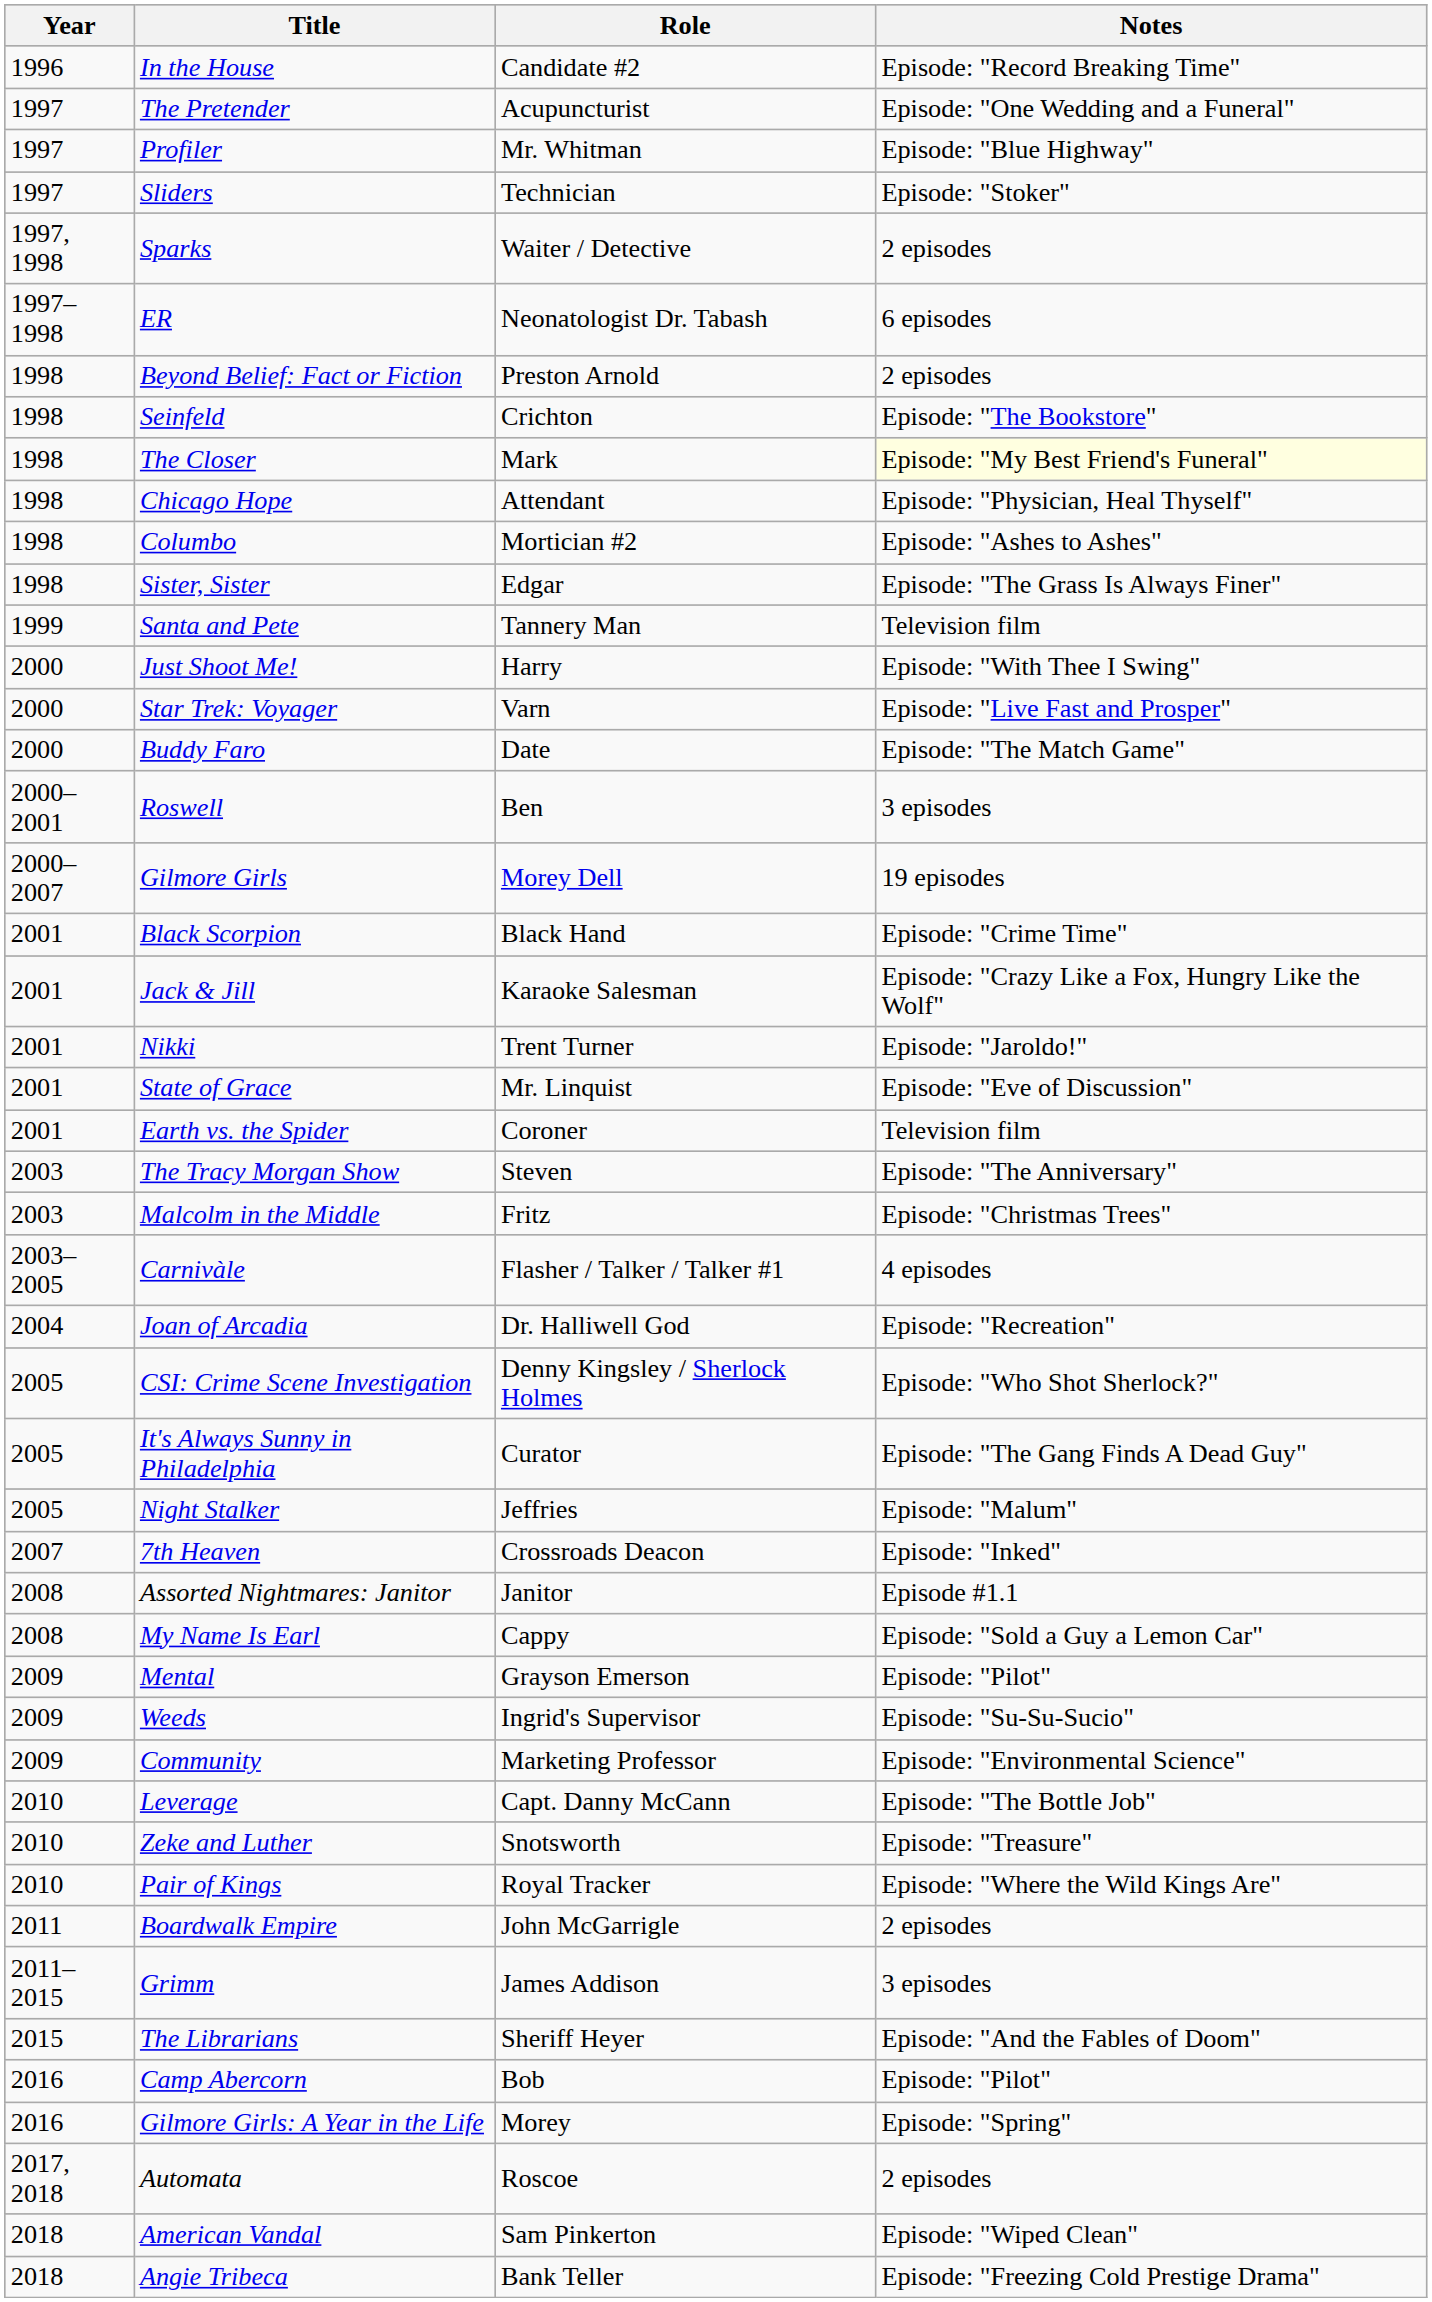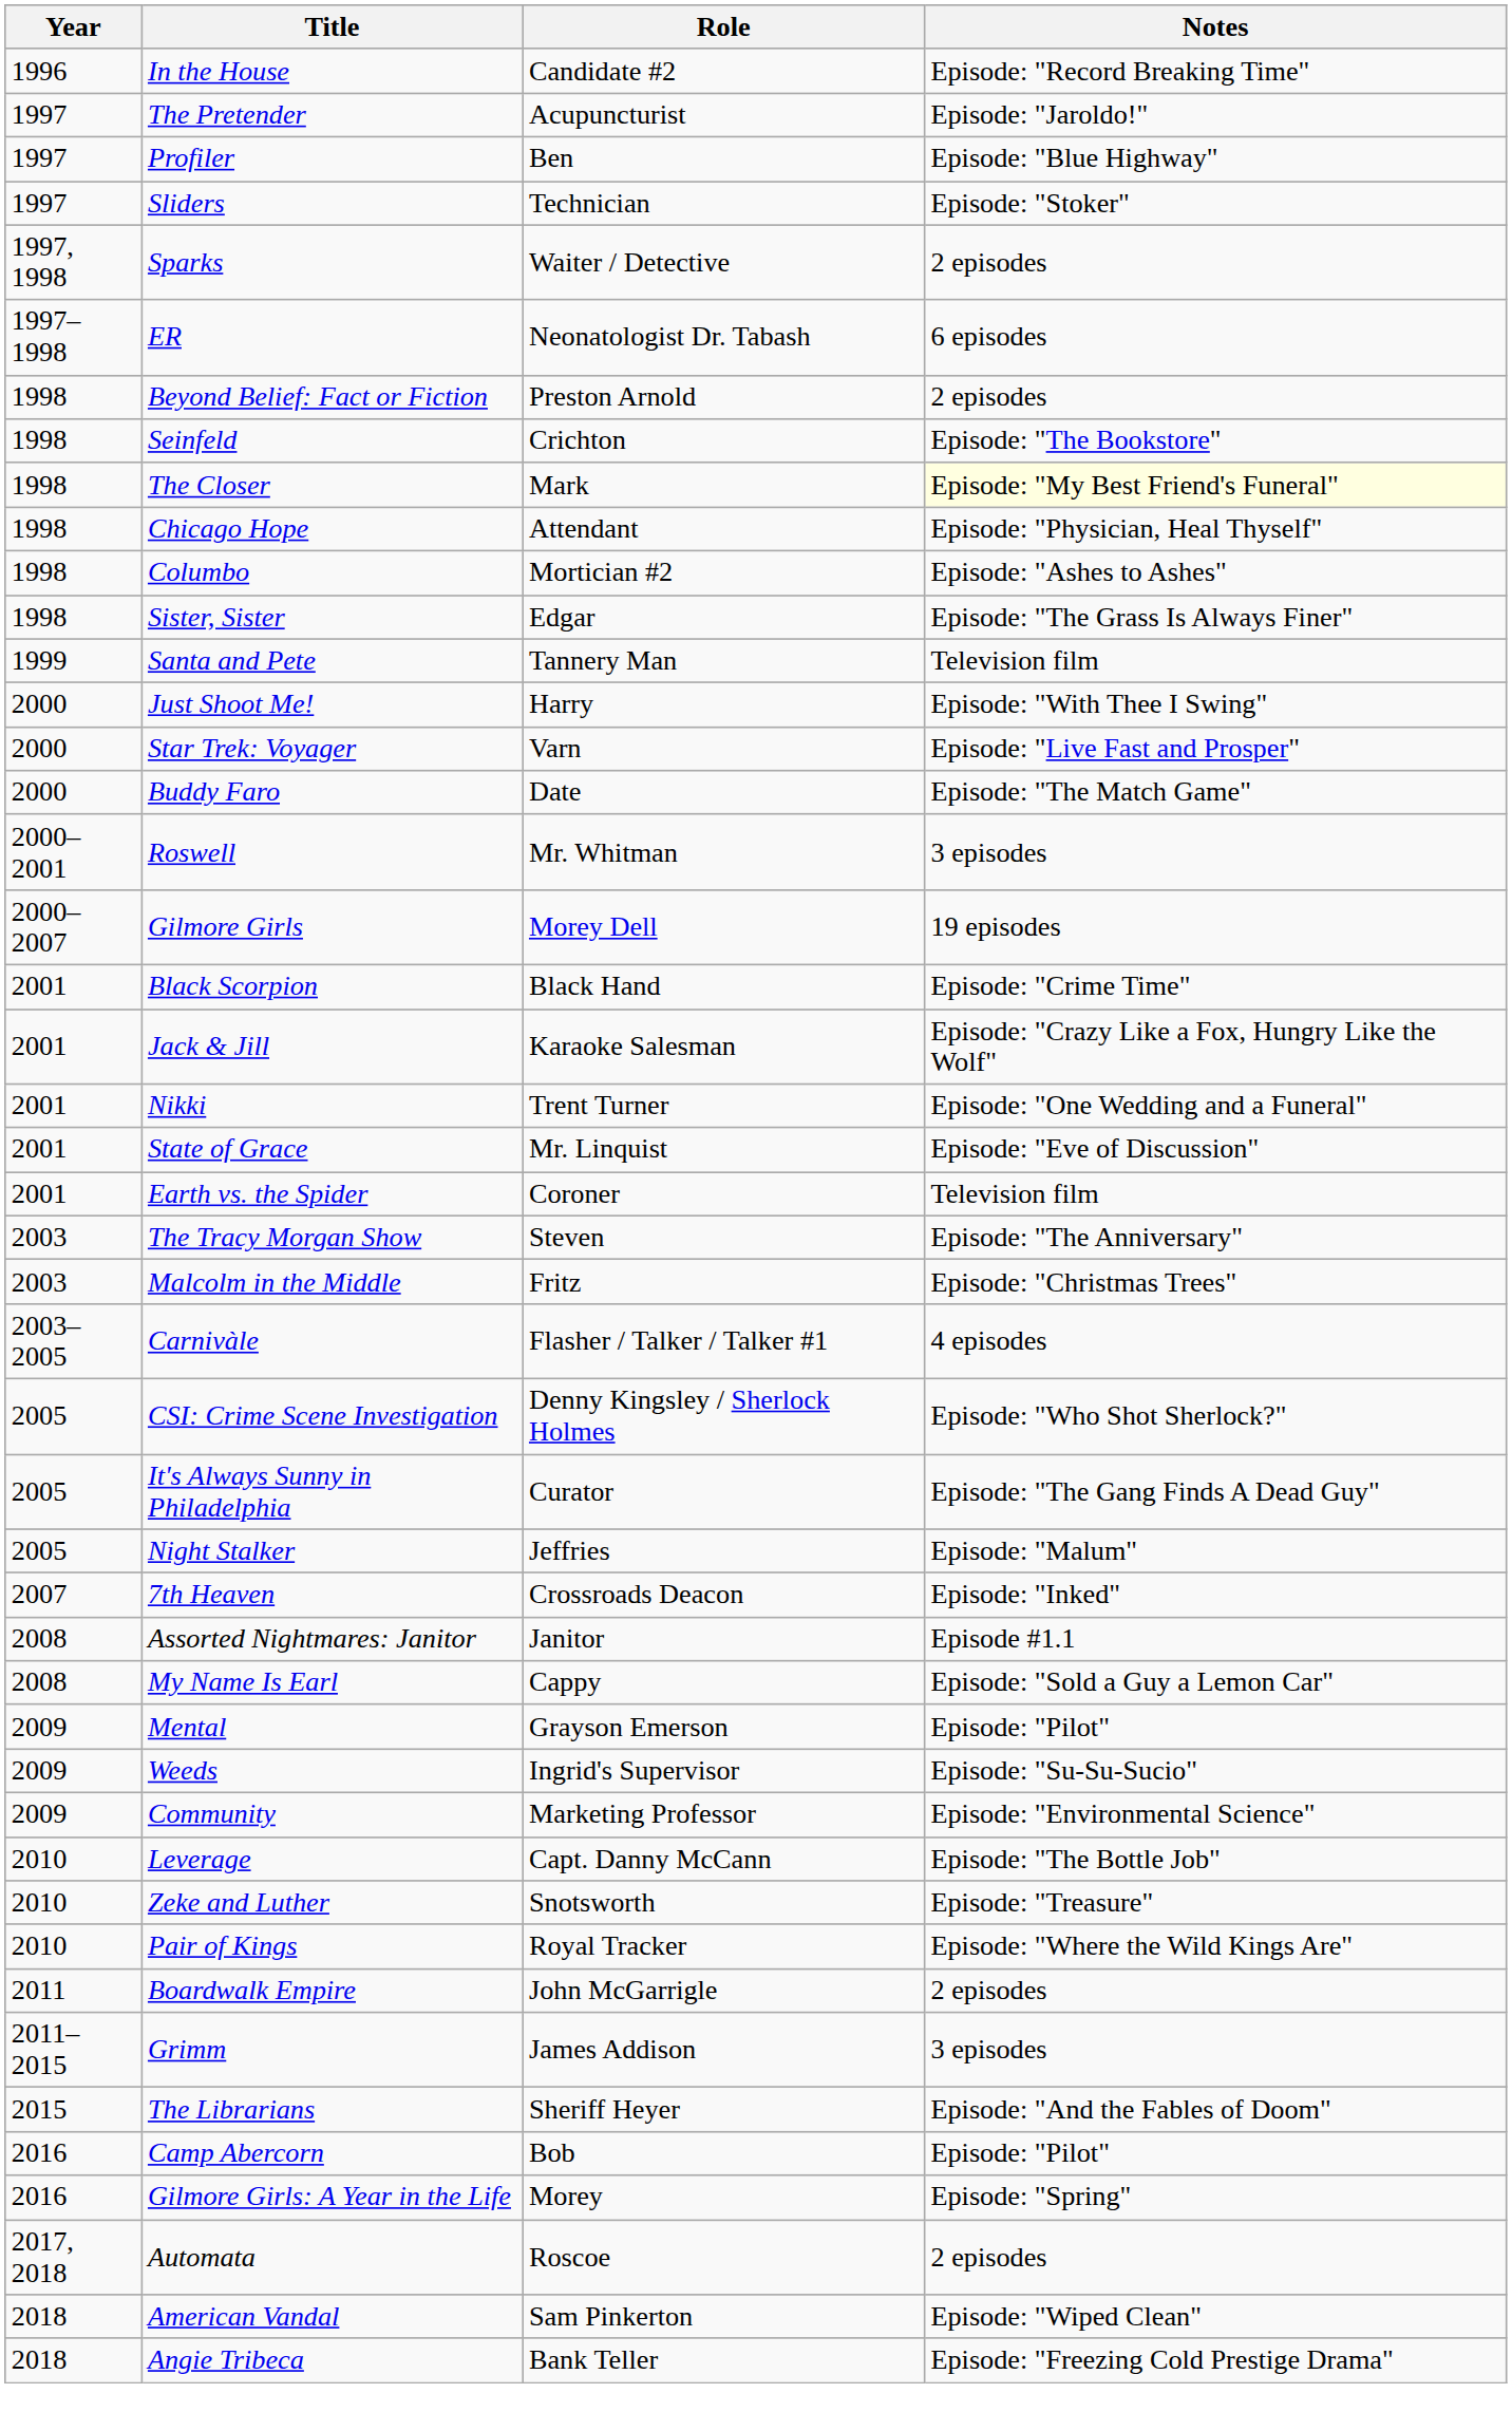The Pretender | Notes: Episode: "One Wedding and a Funeral" -> Episode: "Jaroldo!"
Profiler | Role: Mr. Whitman -> Ben
Roswell | Role: Ben -> Mr. Whitman
Nikki | Notes: Episode: "Jaroldo!" -> Episode: "One Wedding and a Funeral"
- row: 2004 | Joan of Arcadia | Dr. Halliwell God | Episode: "Recreation"
